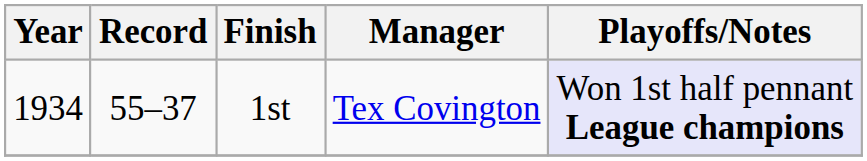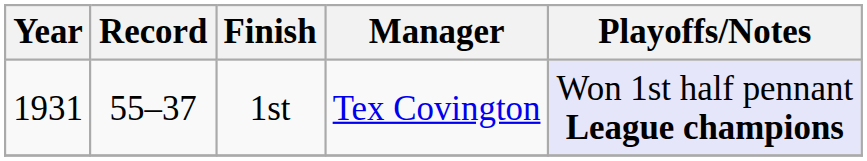1st | Year: 1934 -> 1931
